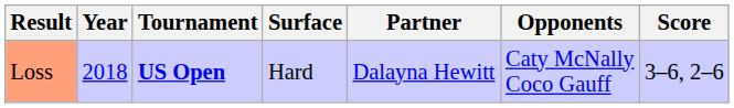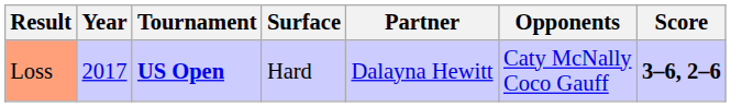Loss | Year: 2018 -> 2017
Loss | Score: normal -> bold
